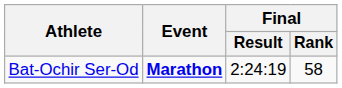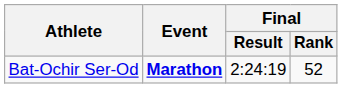Bat-Ochir Ser-Od | Final / Rank: 58 -> 52
